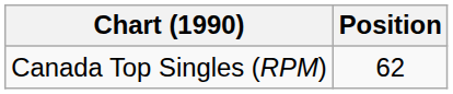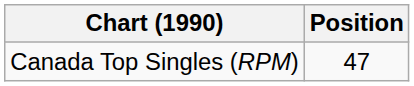Canada Top Singles (RPM) | Position: 62 -> 47
